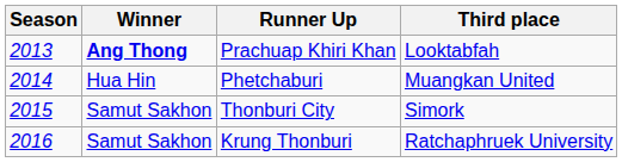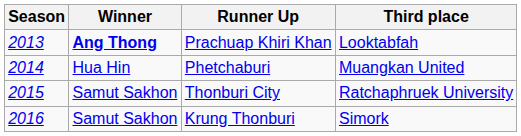Thonburi City | Third place: Simork -> Ratchaphruek University
Krung Thonburi | Third place: Ratchaphruek University -> Simork
